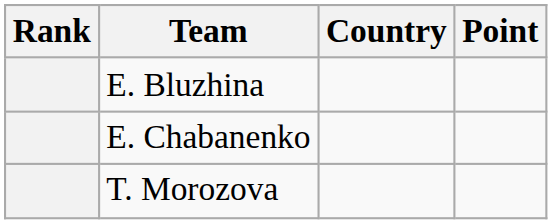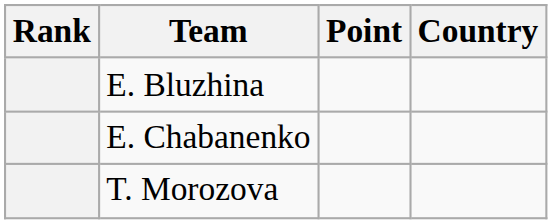columns swapped: Country <-> Point
